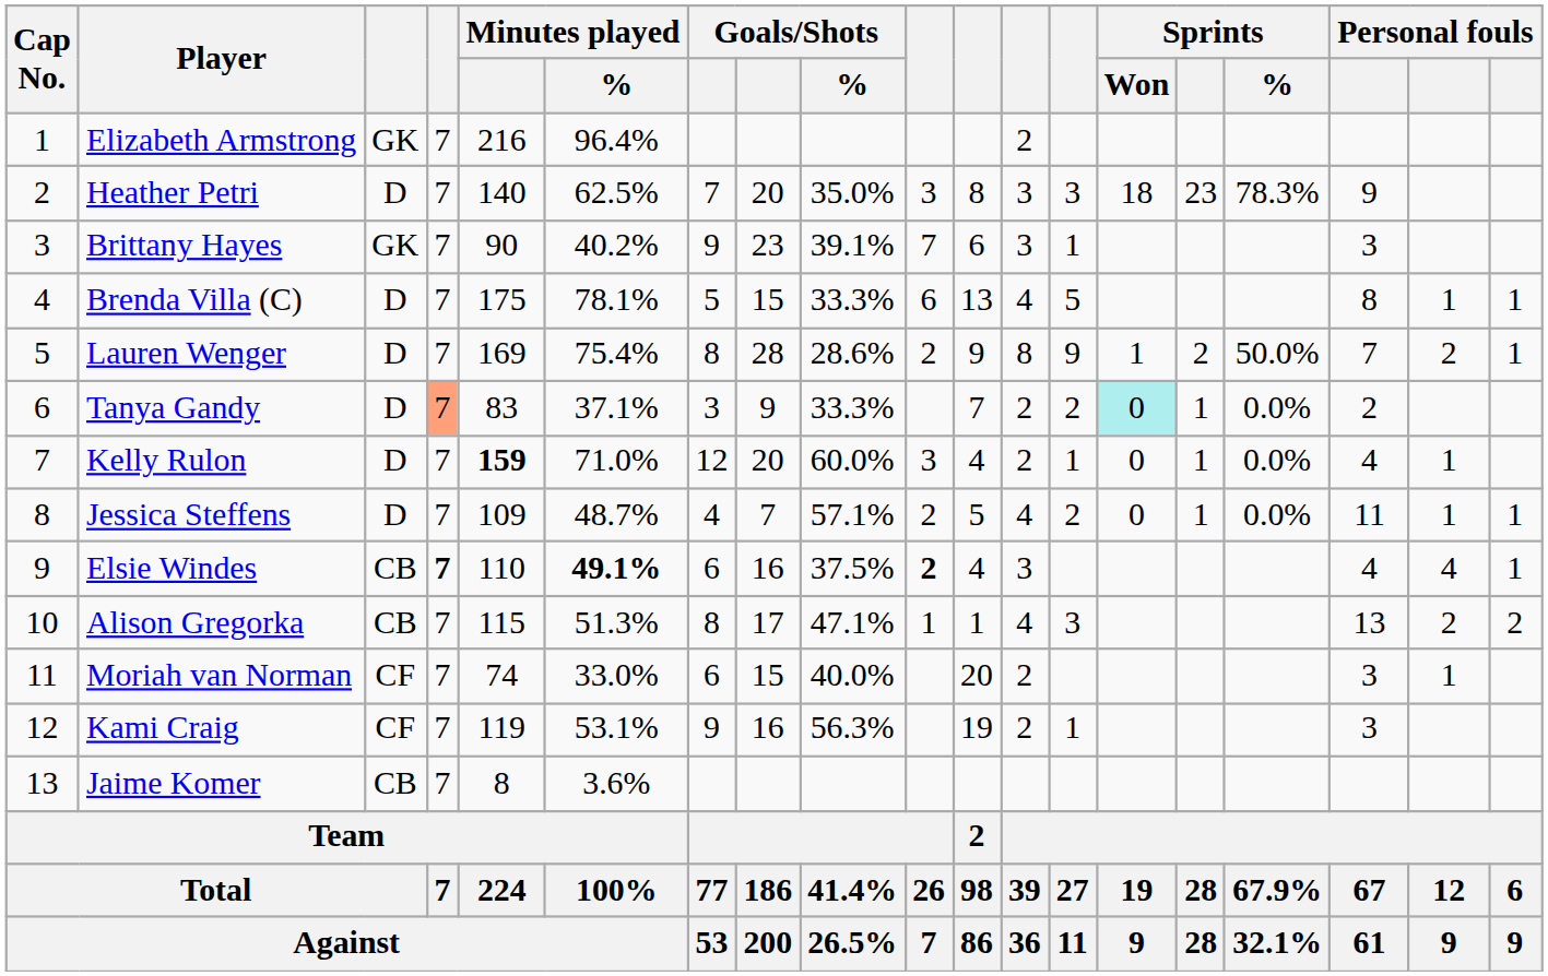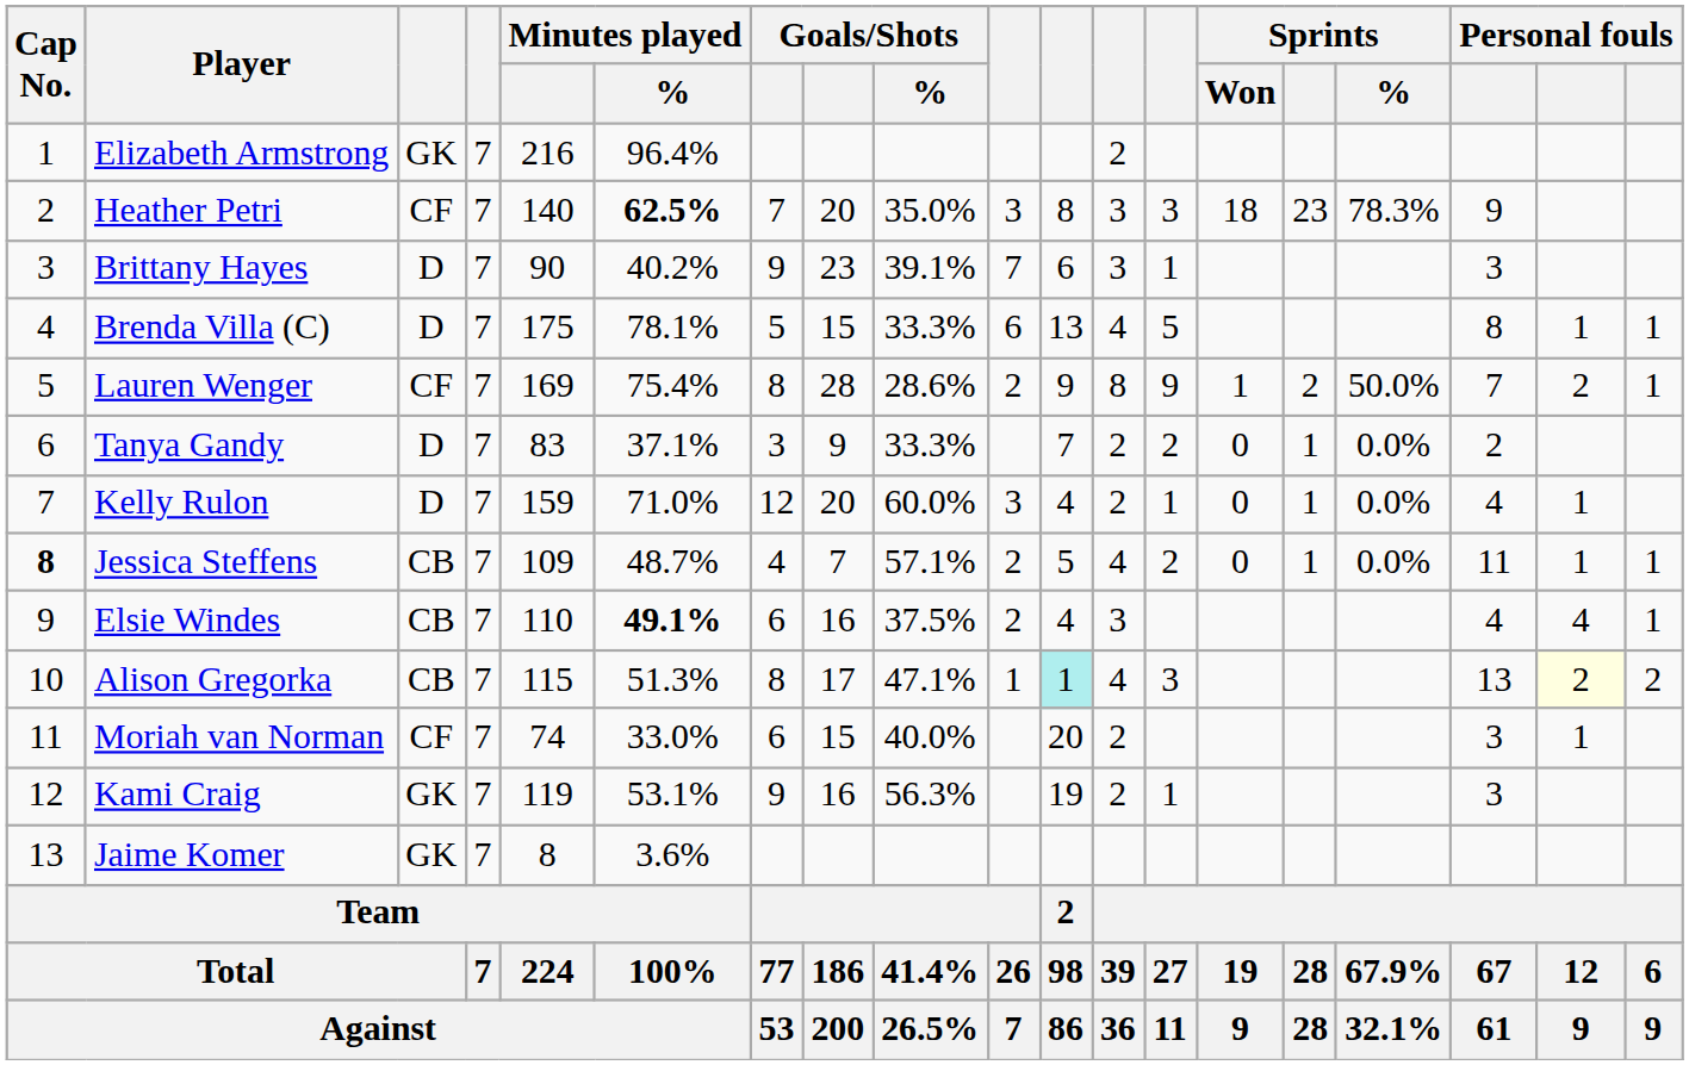Heather Petri | column 3: D -> CF
Heather Petri | Minutes played / %: normal -> bold
Brittany Hayes | column 3: GK -> D
Lauren Wenger | column 3: D -> CF
Tanya Gandy | column 4: lightsalmon background -> no background
Tanya Gandy | Sprints / Won: paleturquoise background -> no background
Kelly Rulon | Minutes played: bold -> normal
Jessica Steffens | Cap No.: normal -> bold
Jessica Steffens | column 3: D -> CB
Elsie Windes | column 4: bold -> normal
Elsie Windes | column 10: bold -> normal
Alison Gregorka | column 11: no background -> paleturquoise background
Alison Gregorka | column 18: no background -> lightyellow background
Kami Craig | column 3: CF -> GK
Jaime Komer | column 3: CB -> GK
